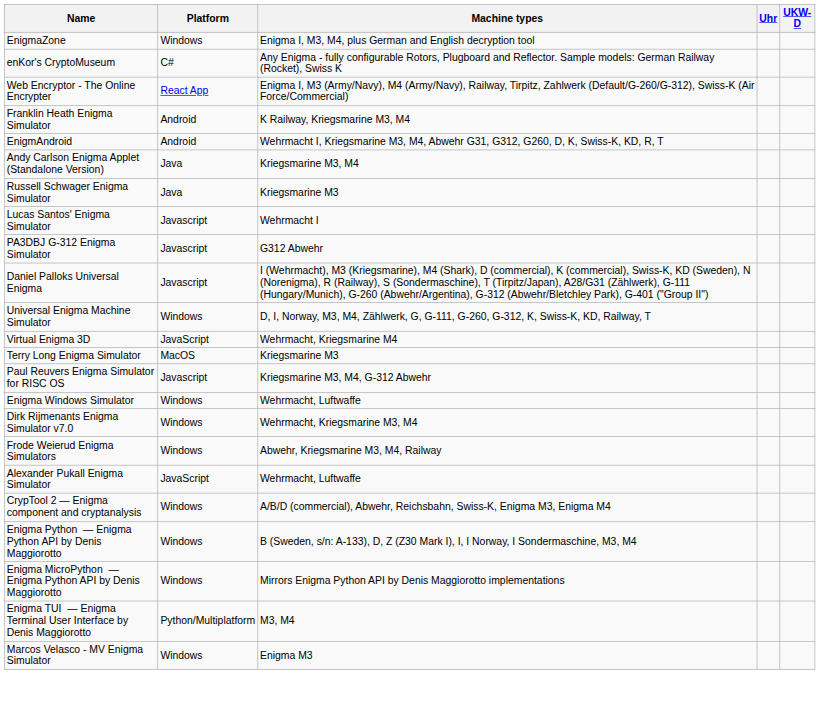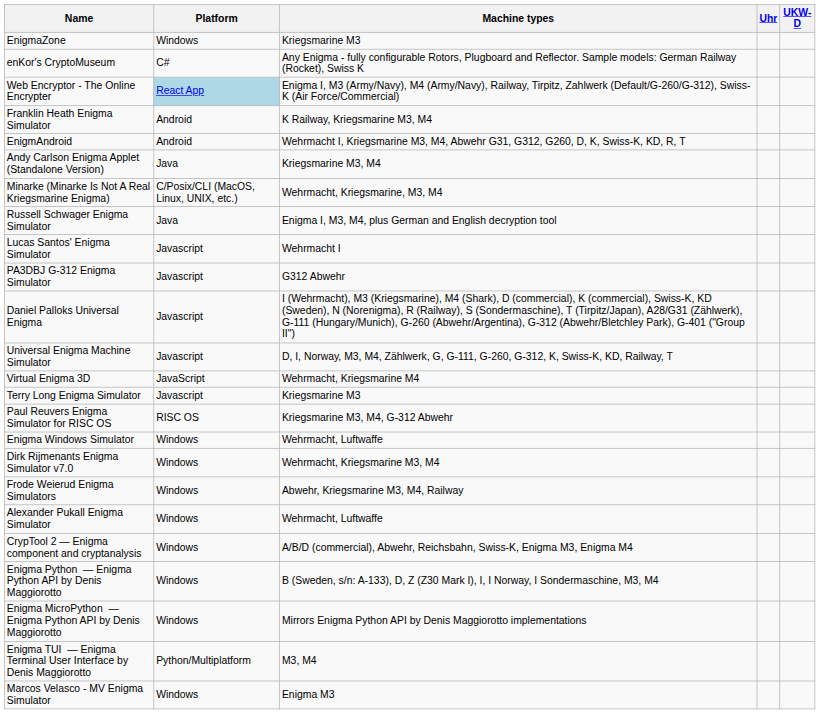EnigmaZone | Machine types: Enigma I, M3, M4, plus German and English decryption tool -> Kriegsmarine M3
Web Encryptor - The Online Encrypter | Platform: no background -> lightblue background
+ row: Minarke (Minarke Is Not A Real Kriegsmarine Enigma) | C/Posix/CLI (MacOS, Linux, UNIX, etc.) | Wehrmacht, Kriegsmarine, M3, M4
Russell Schwager Enigma Simulator | Machine types: Kriegsmarine M3 -> Enigma I, M3, M4, plus German and English decryption tool
Universal Enigma Machine Simulator | Platform: Windows -> Javascript
Terry Long Enigma Simulator | Platform: MacOS -> Javascript
Paul Reuvers Enigma Simulator for RISC OS | Platform: Javascript -> RISC OS
Alexander Pukall Enigma Simulator | Platform: JavaScript -> Windows
